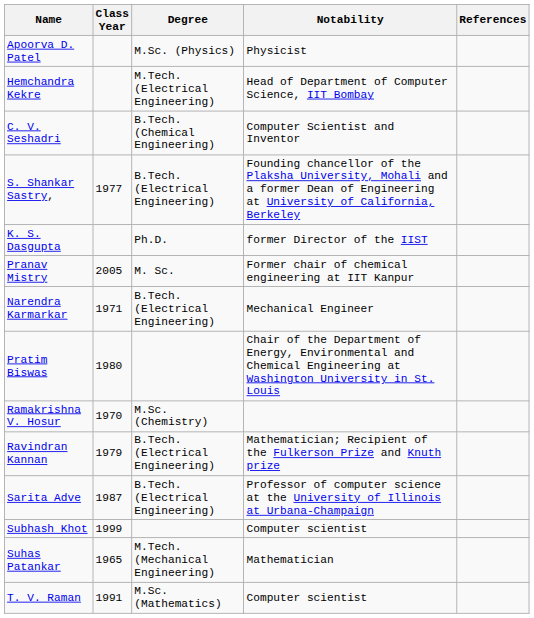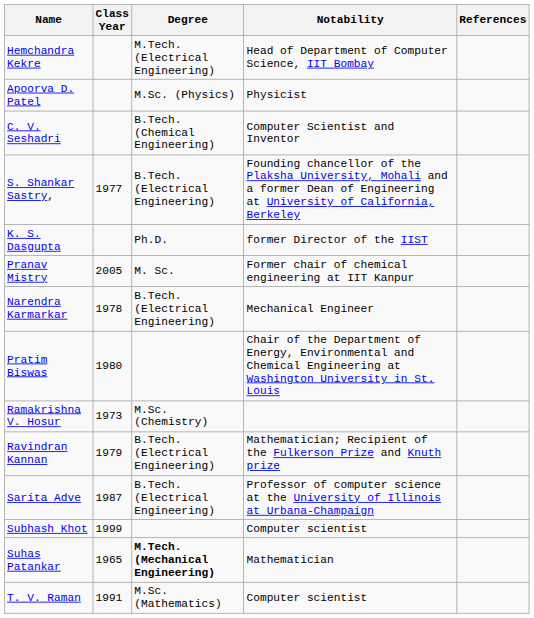rows swapped: Apoorva D. Patel <-> Hemchandra Kekre
Narendra Karmarkar | Class Year: 1971 -> 1978
Ramakrishna V. Hosur | Class Year: 1970 -> 1973
Suhas Patankar | Degree: normal -> bold
